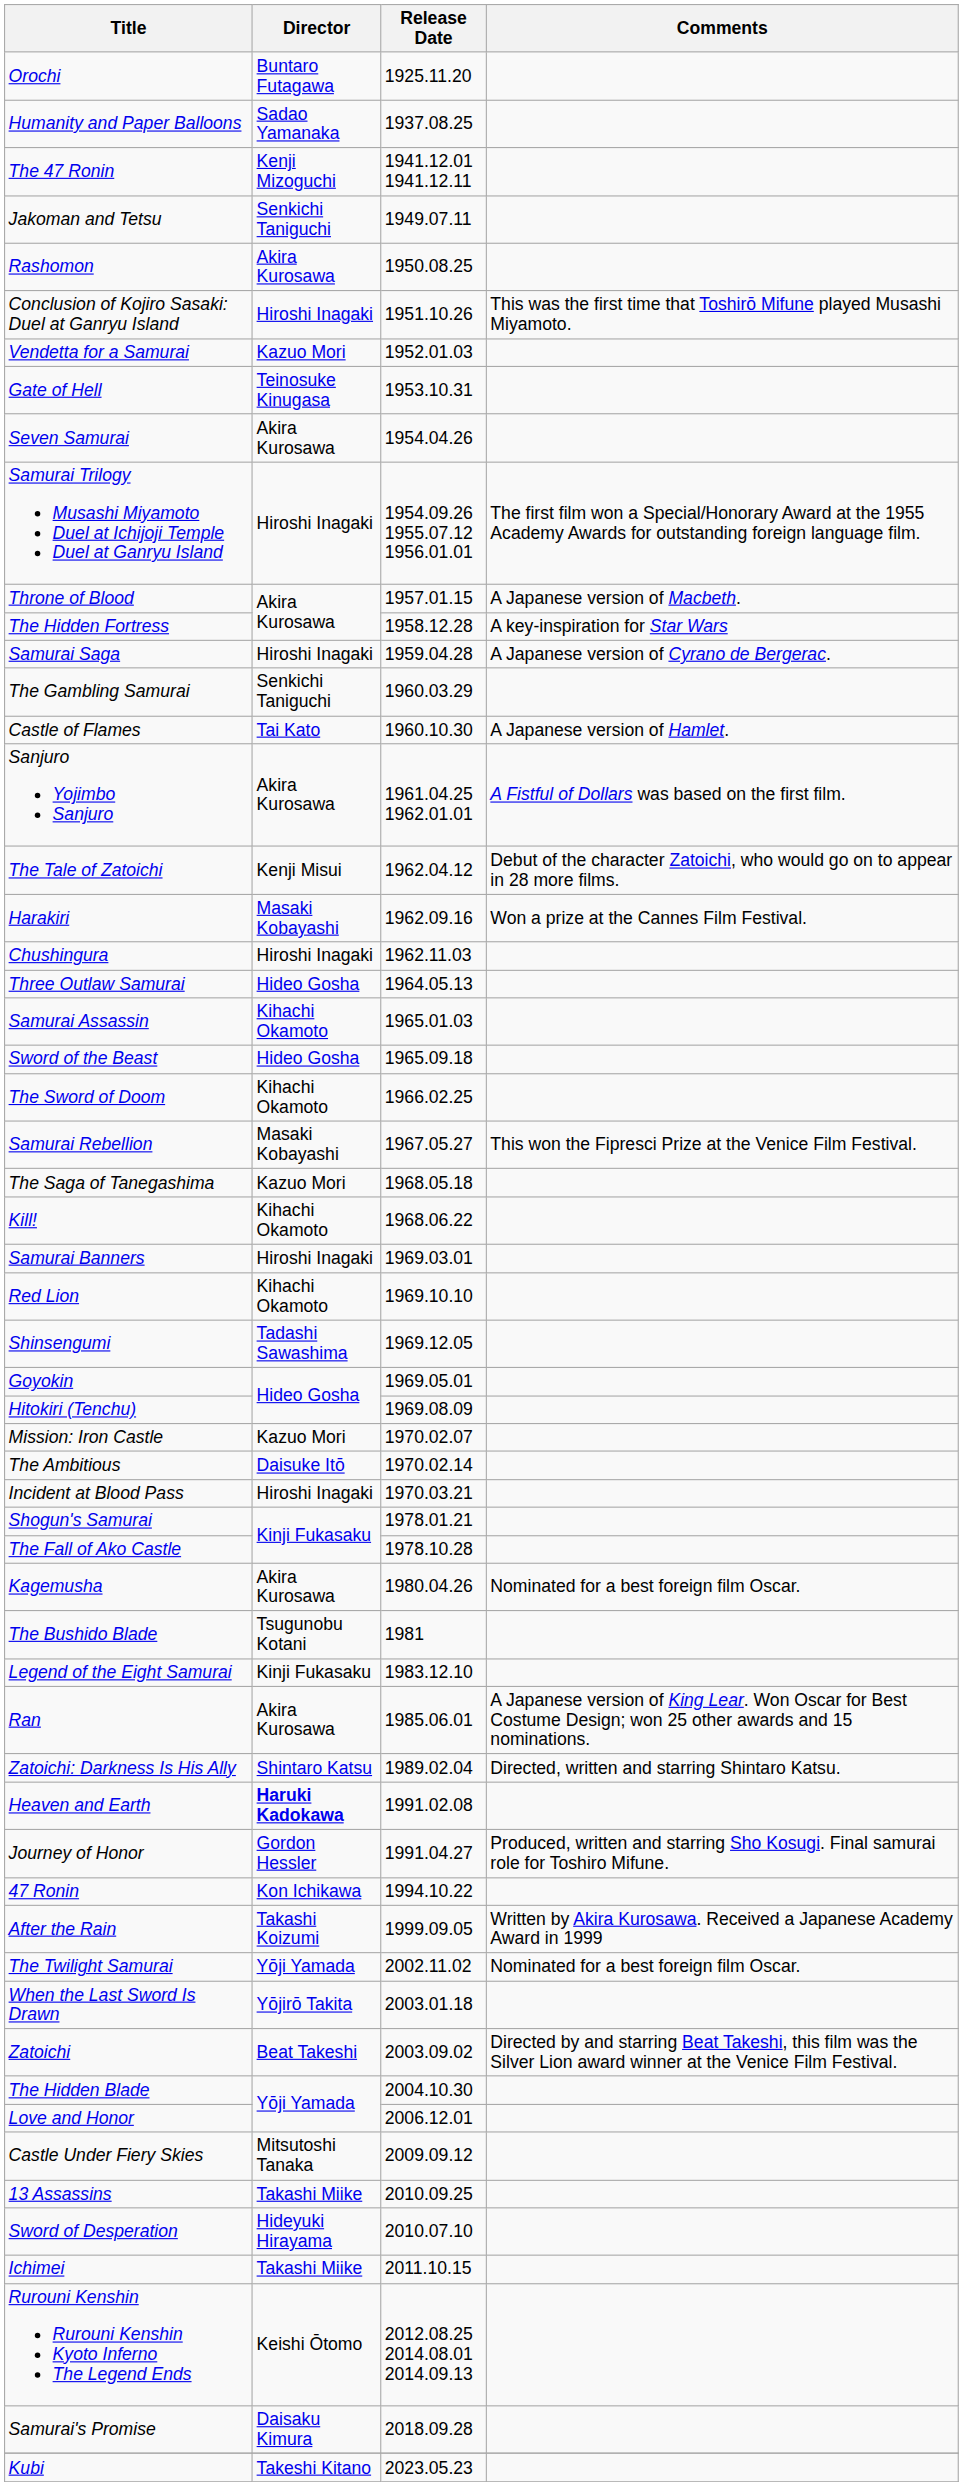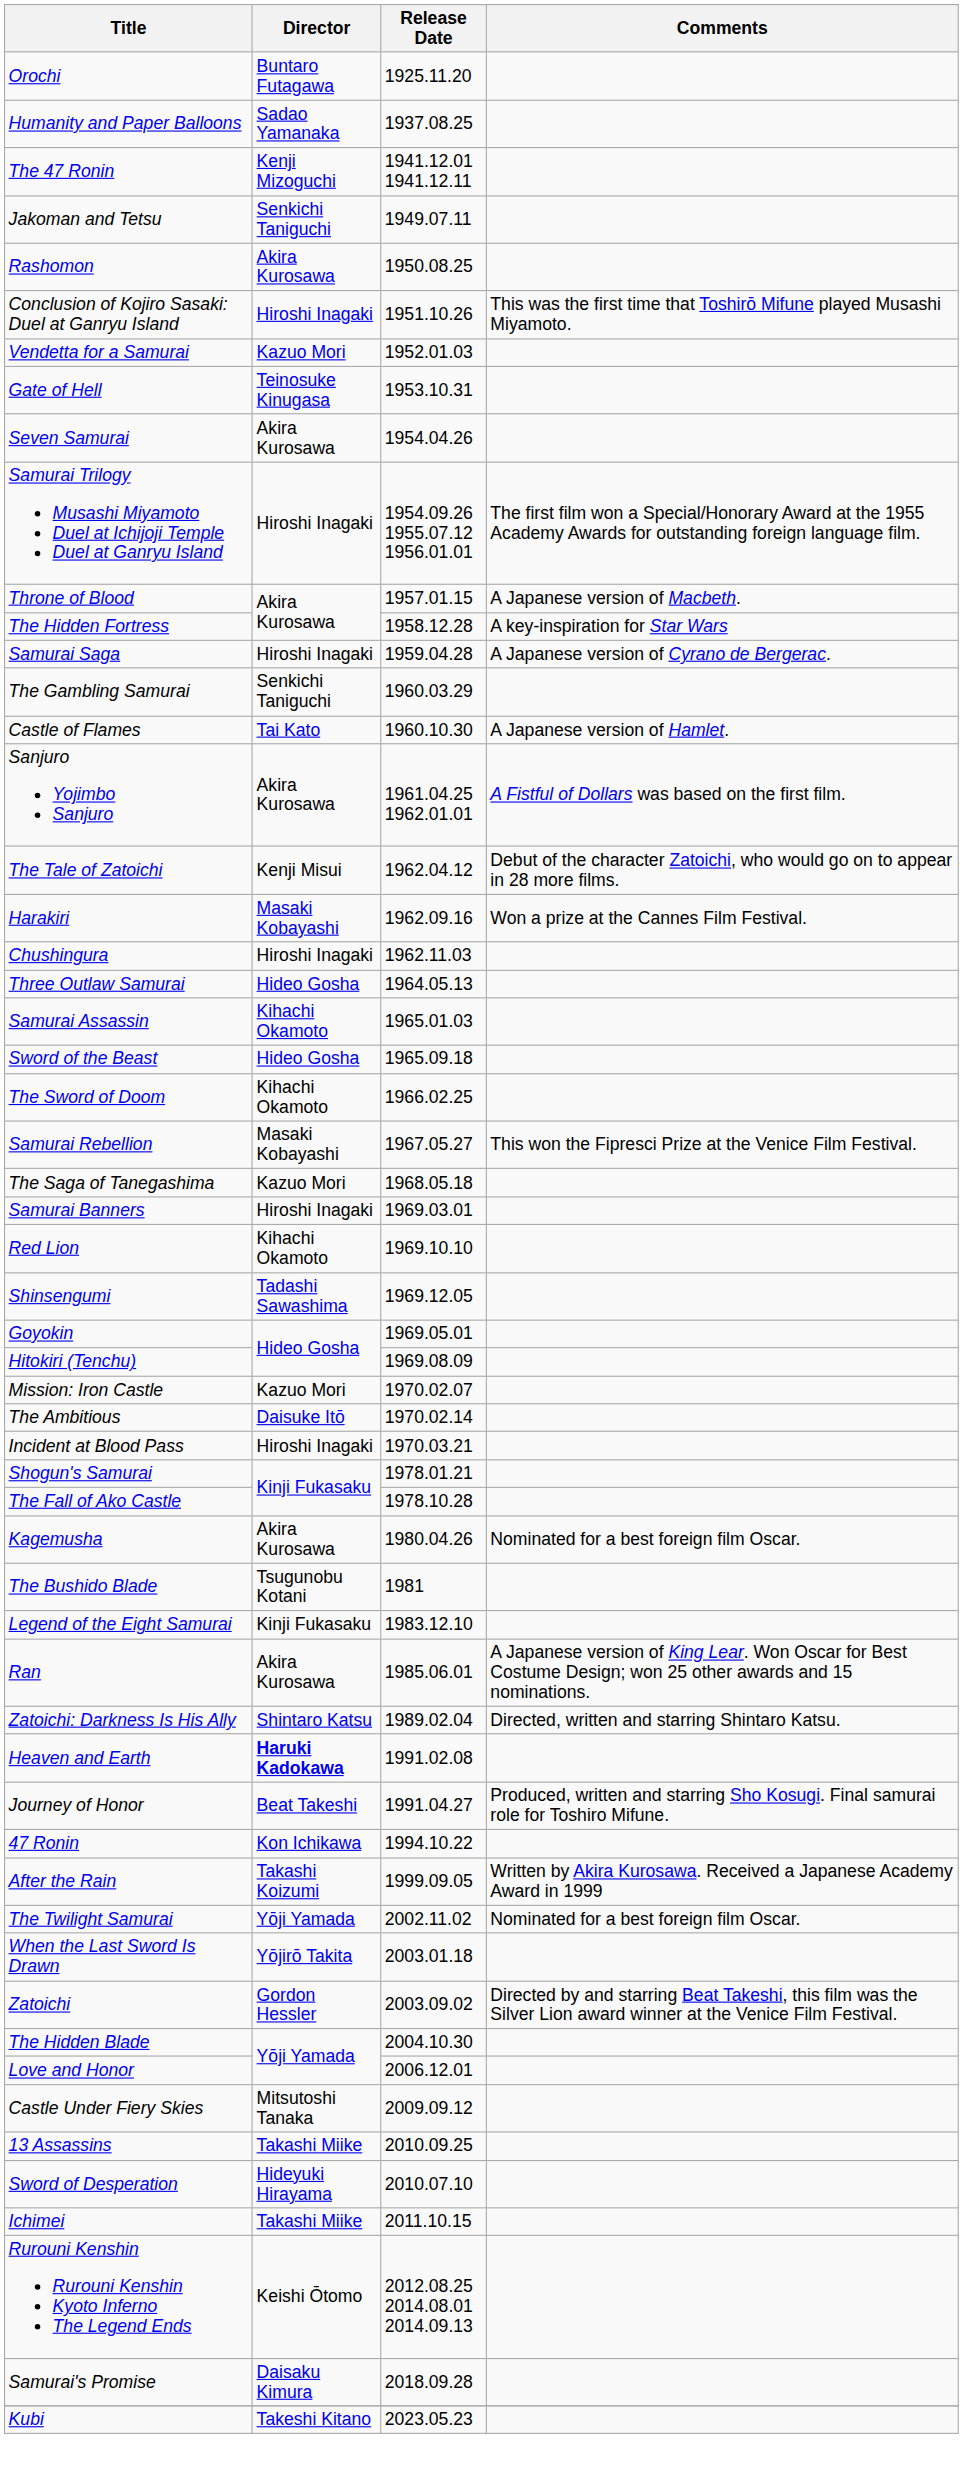- row: Kill! | Kihachi Okamoto | 1968.06.22
Journey of Honor | Director: Gordon Hessler -> Beat Takeshi
Zatoichi | Director: Beat Takeshi -> Gordon Hessler
